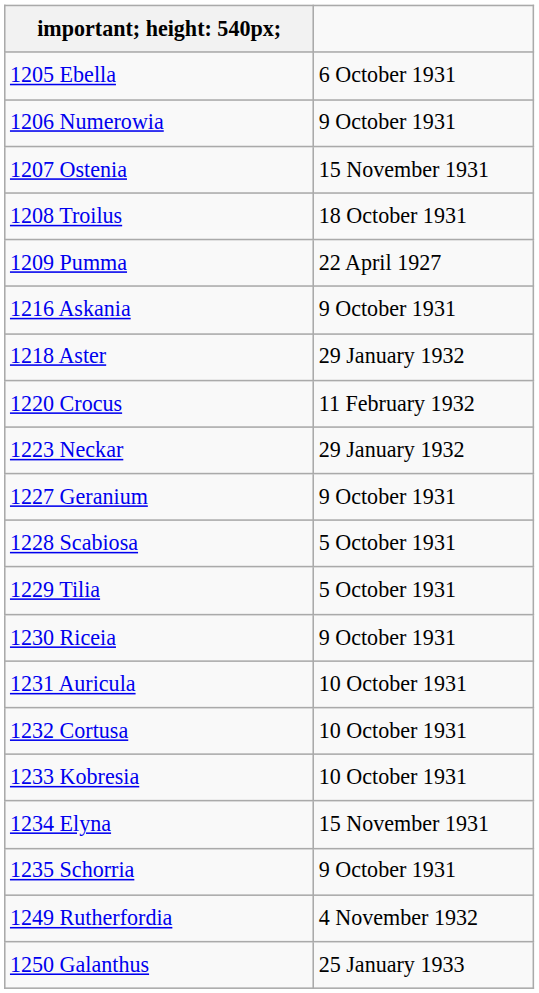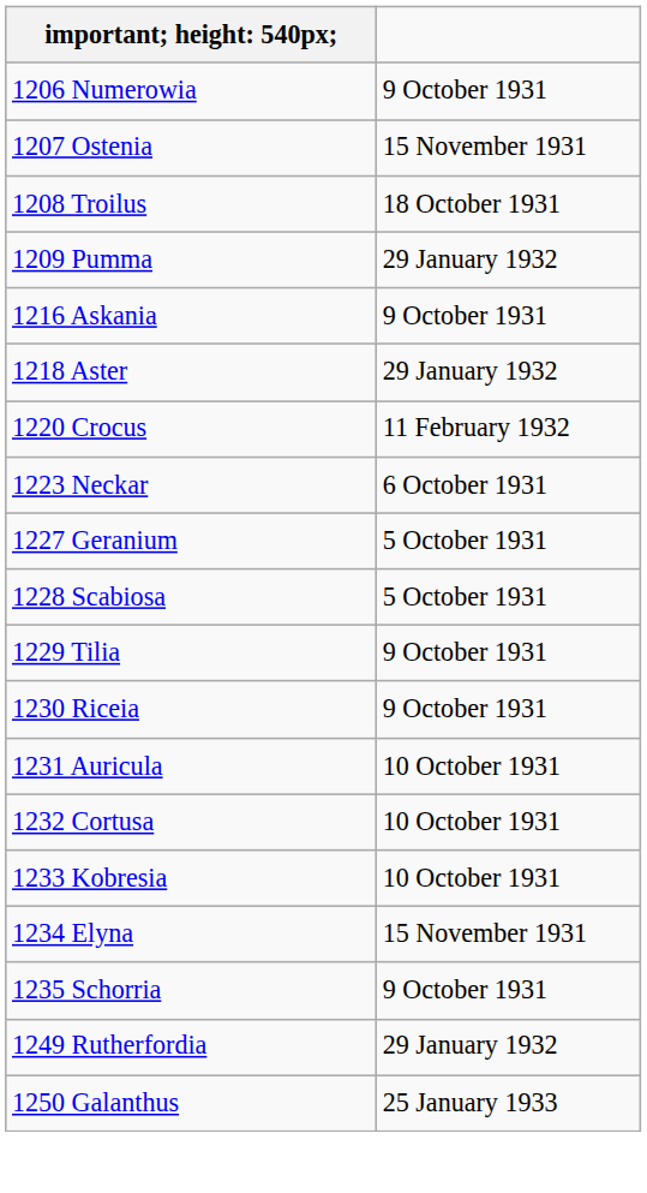- row: 1205 Ebella | 6 October 1931
1209 Pumma | column 2: 22 April 1927 -> 29 January 1932
1223 Neckar | column 2: 29 January 1932 -> 6 October 1931
1227 Geranium | column 2: 9 October 1931 -> 5 October 1931
1229 Tilia | column 2: 5 October 1931 -> 9 October 1931
1249 Rutherfordia | column 2: 4 November 1932 -> 29 January 1932
